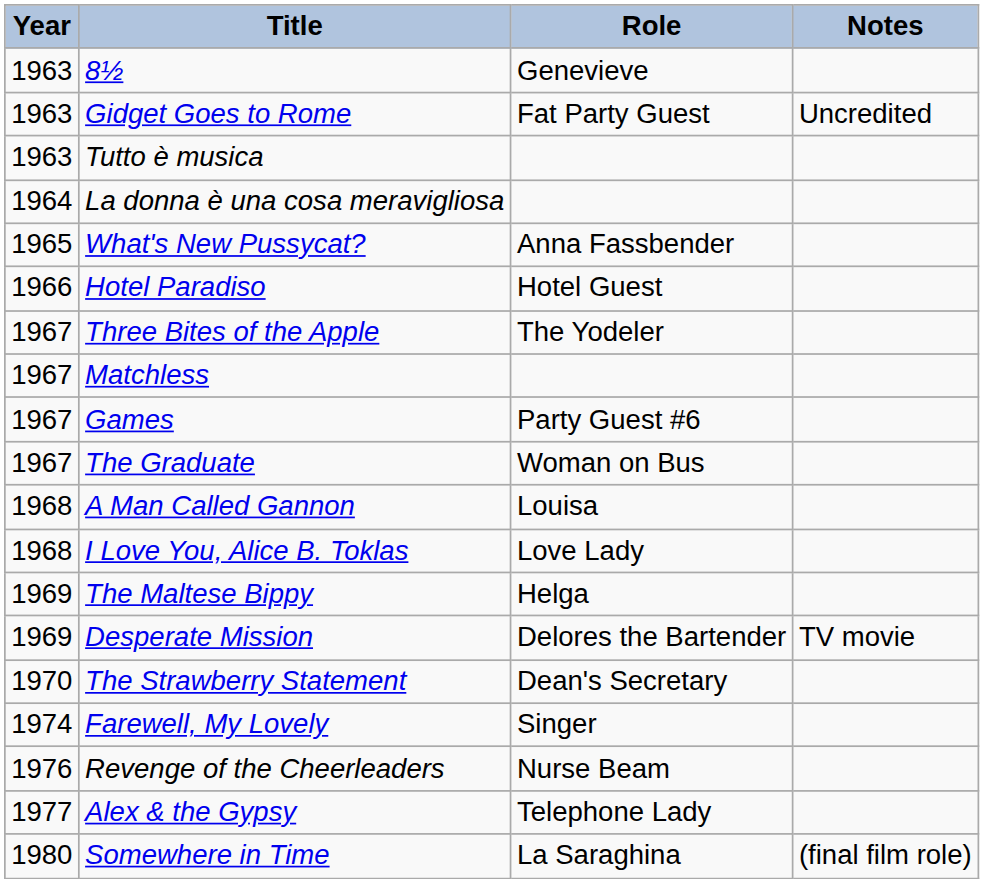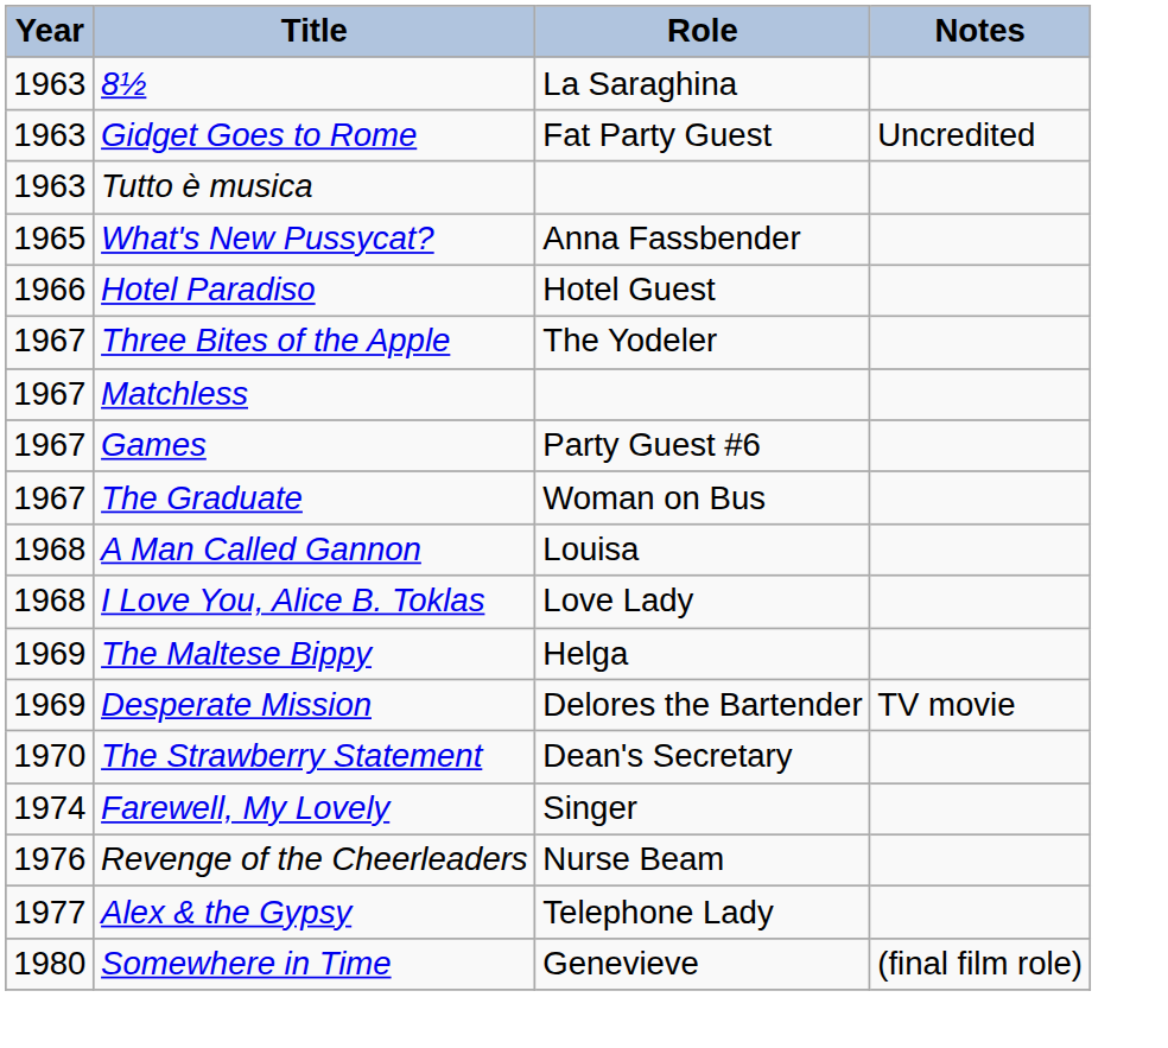8½ | Role: Genevieve -> La Saraghina
- row: 1964 | La donna è una cosa meravigliosa
Somewhere in Time | Role: La Saraghina -> Genevieve
